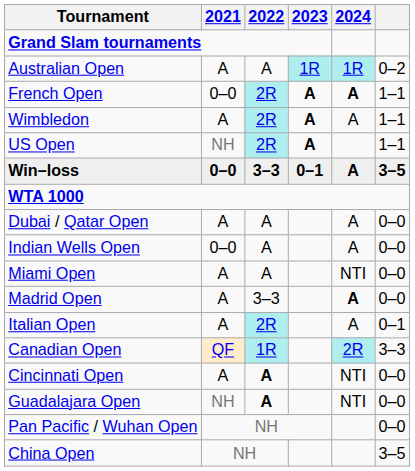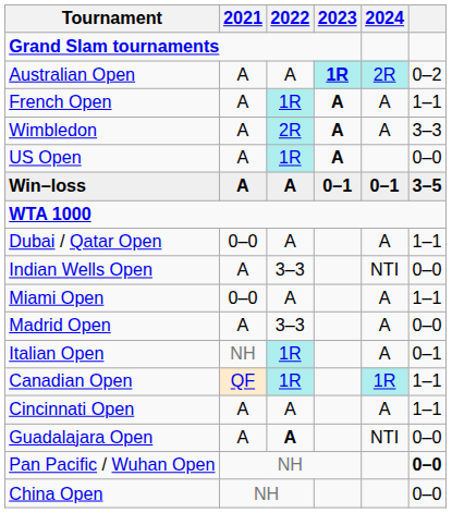Australian Open | 2023: normal -> bold
Australian Open | 2024: 1R -> 2R
French Open | 2021: 0–0 -> A
French Open | 2022: 2R -> 1R
French Open | 2024: bold -> normal
Wimbledon | column 6: 1–1 -> 3–3
US Open | 2021: NH -> A
US Open | 2022: 2R -> 1R
US Open | column 6: 1–1 -> 0–0
Win–loss | 2021: 0–0 -> A
Win–loss | 2022: 3–3 -> A
Win–loss | 2024: A -> 0–1
Dubai / Qatar Open | 2021: A -> 0–0
Dubai / Qatar Open | column 6: 0–0 -> 1–1
Indian Wells Open | 2021: 0–0 -> A
Indian Wells Open | 2022: A -> 3–3
Indian Wells Open | 2024: A -> NTI
Miami Open | 2021: A -> 0–0
Miami Open | 2024: NTI -> A
Miami Open | column 6: 0–0 -> 1–1
Madrid Open | 2024: bold -> normal
Italian Open | 2021: A -> NH
Italian Open | 2022: 2R -> 1R
Canadian Open | 2024: 2R -> 1R
Canadian Open | column 6: 3–3 -> 1–1
Cincinnati Open | 2022: bold -> normal
Cincinnati Open | 2024: NTI -> A
Cincinnati Open | column 6: 0–0 -> 1–1
Guadalajara Open | 2021: NH -> A
Pan Pacific / Wuhan Open | column 6: normal -> bold
China Open | column 6: 3–5 -> 0–0
